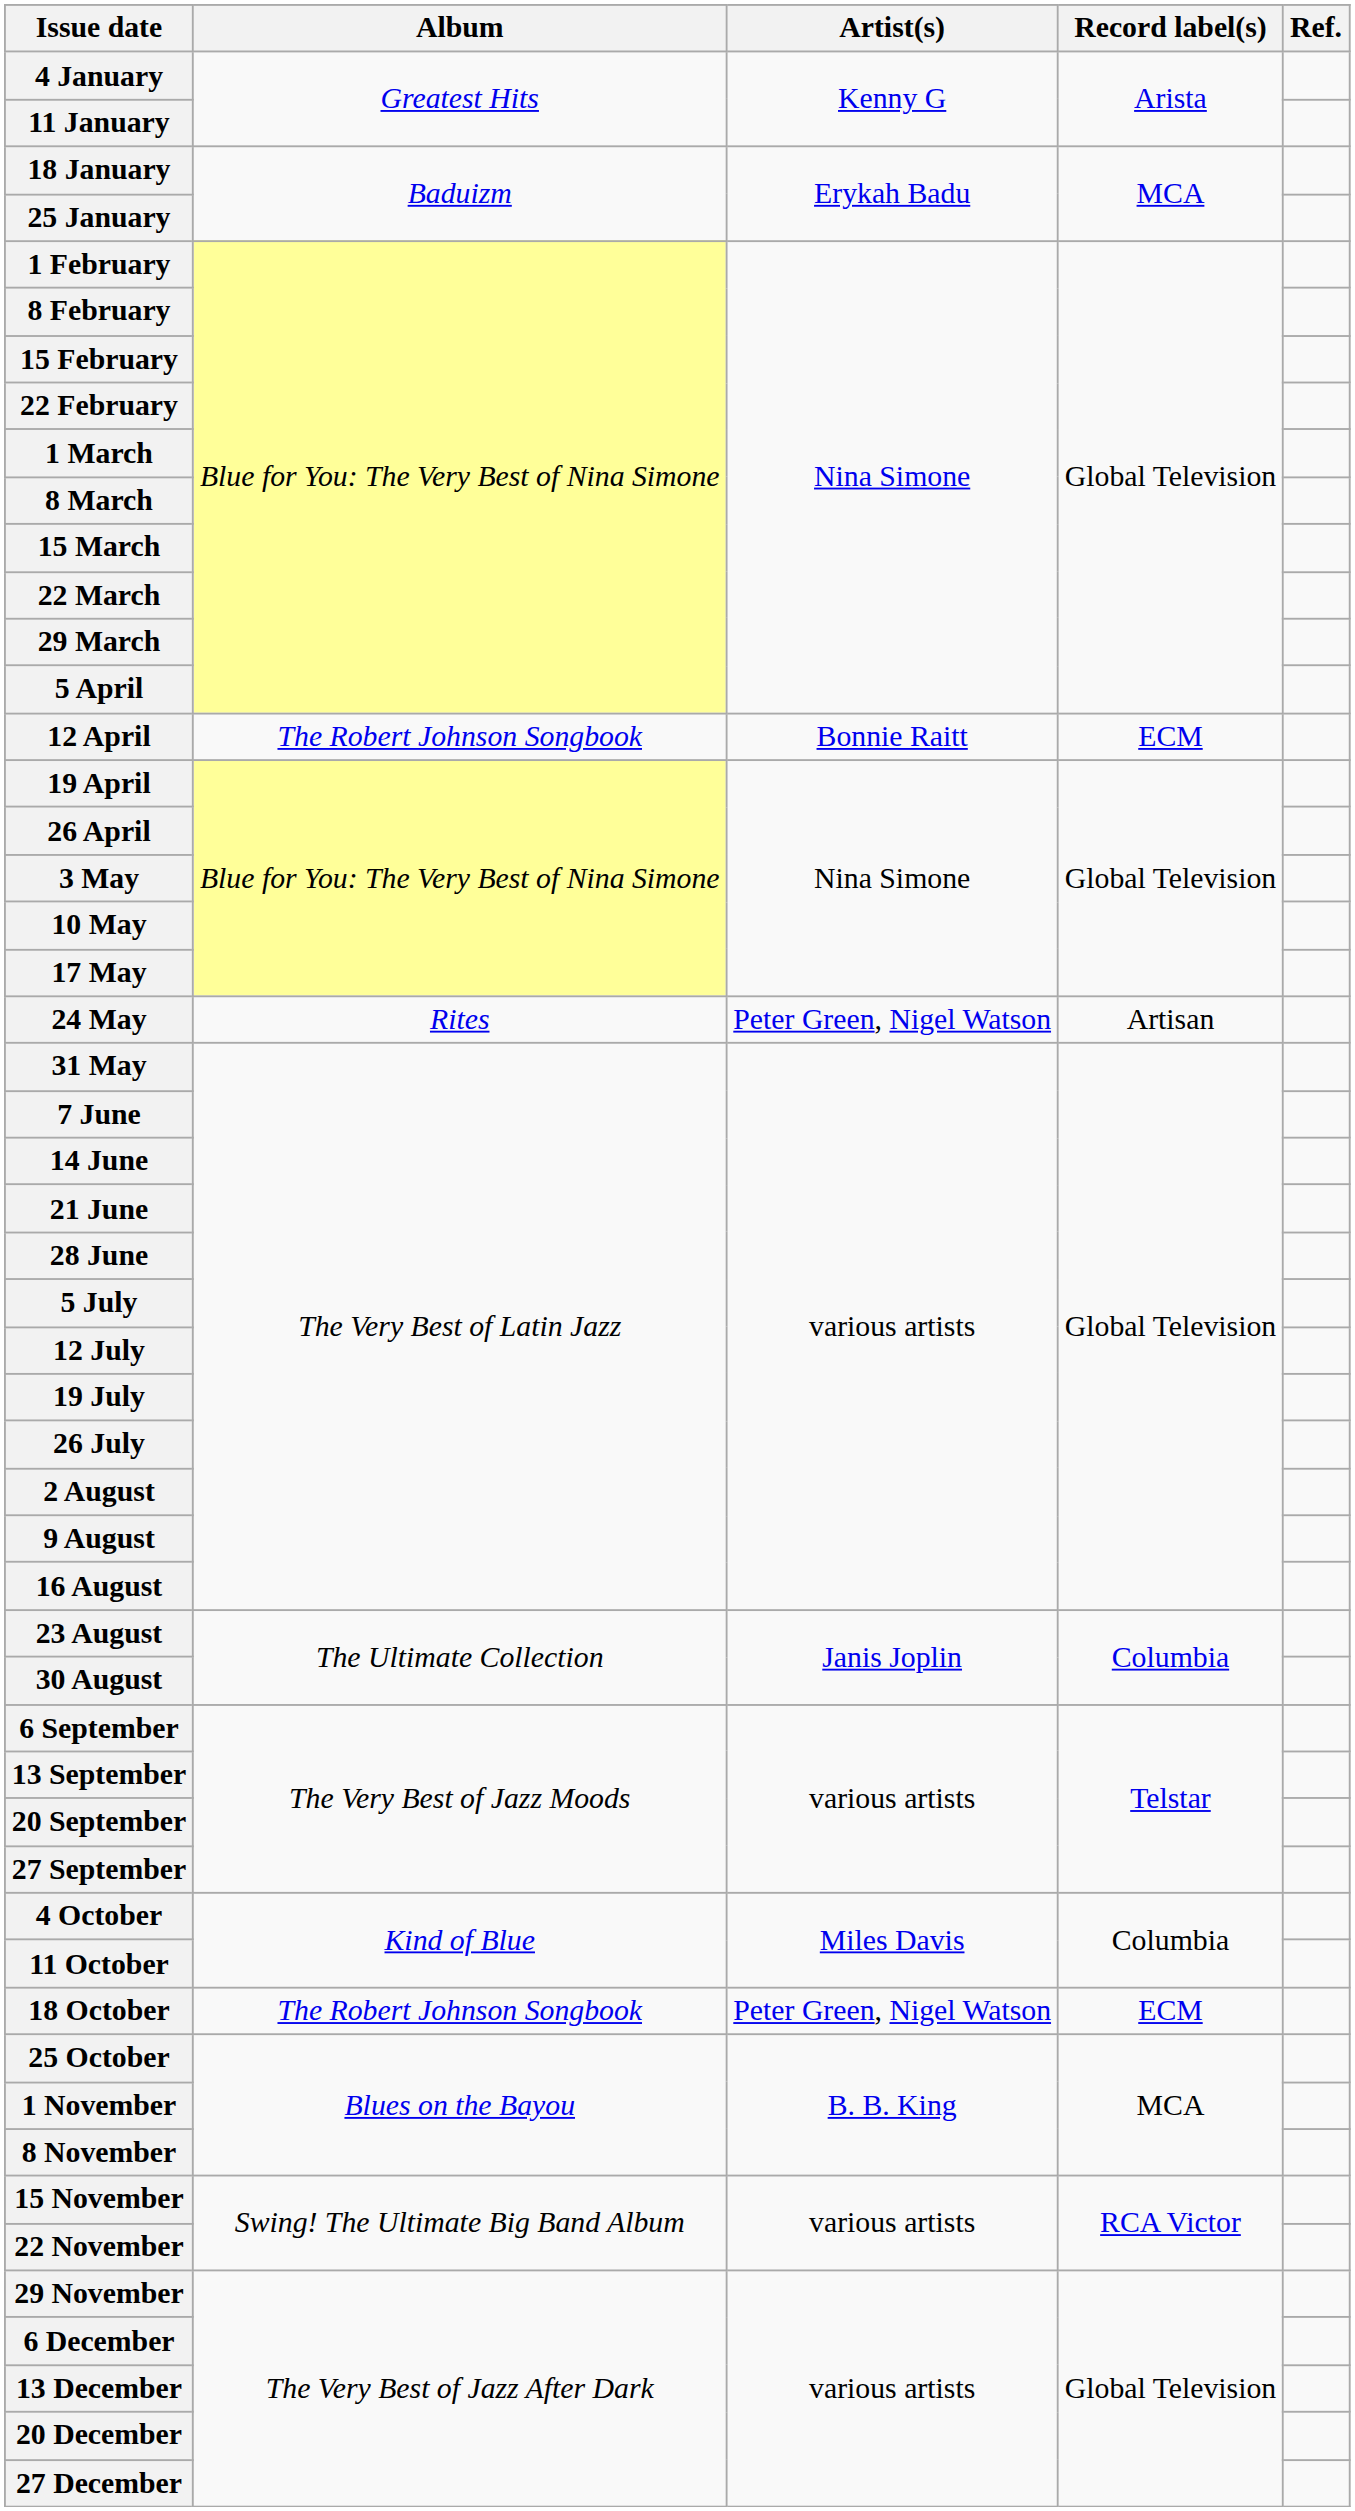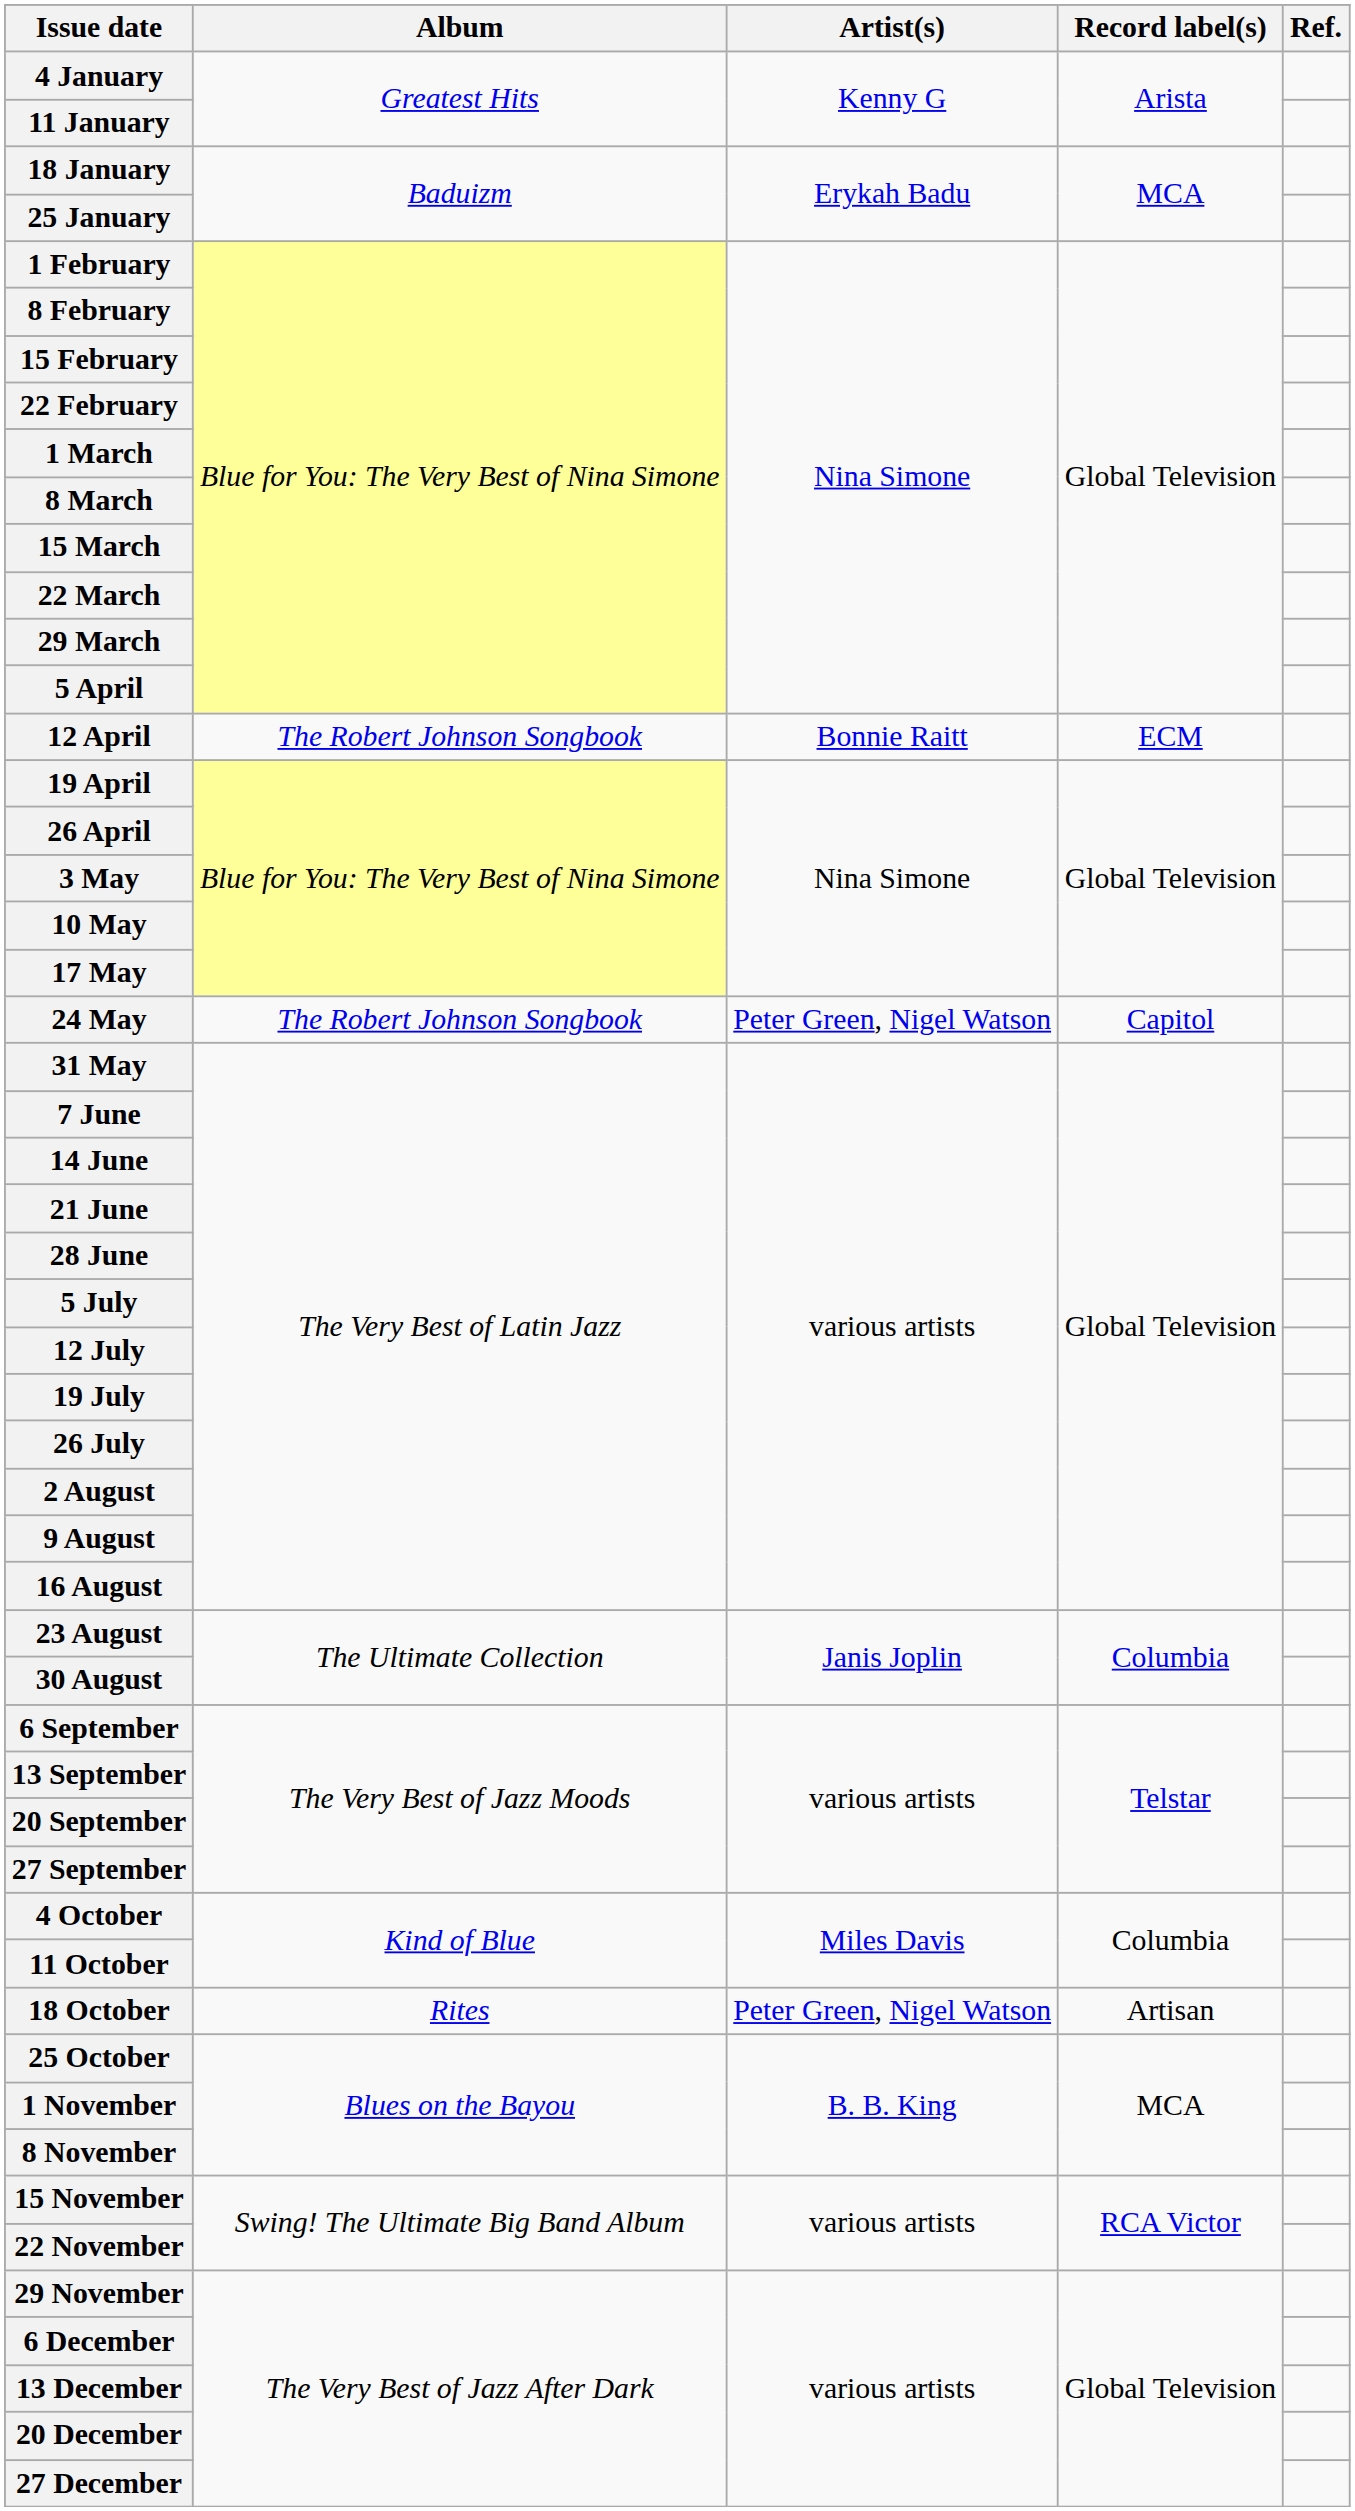24 May | Album: Rites -> The Robert Johnson Songbook
24 May | Record label(s): Artisan -> Capitol
18 October | Album: The Robert Johnson Songbook -> Rites
18 October | Record label(s): ECM -> Artisan
